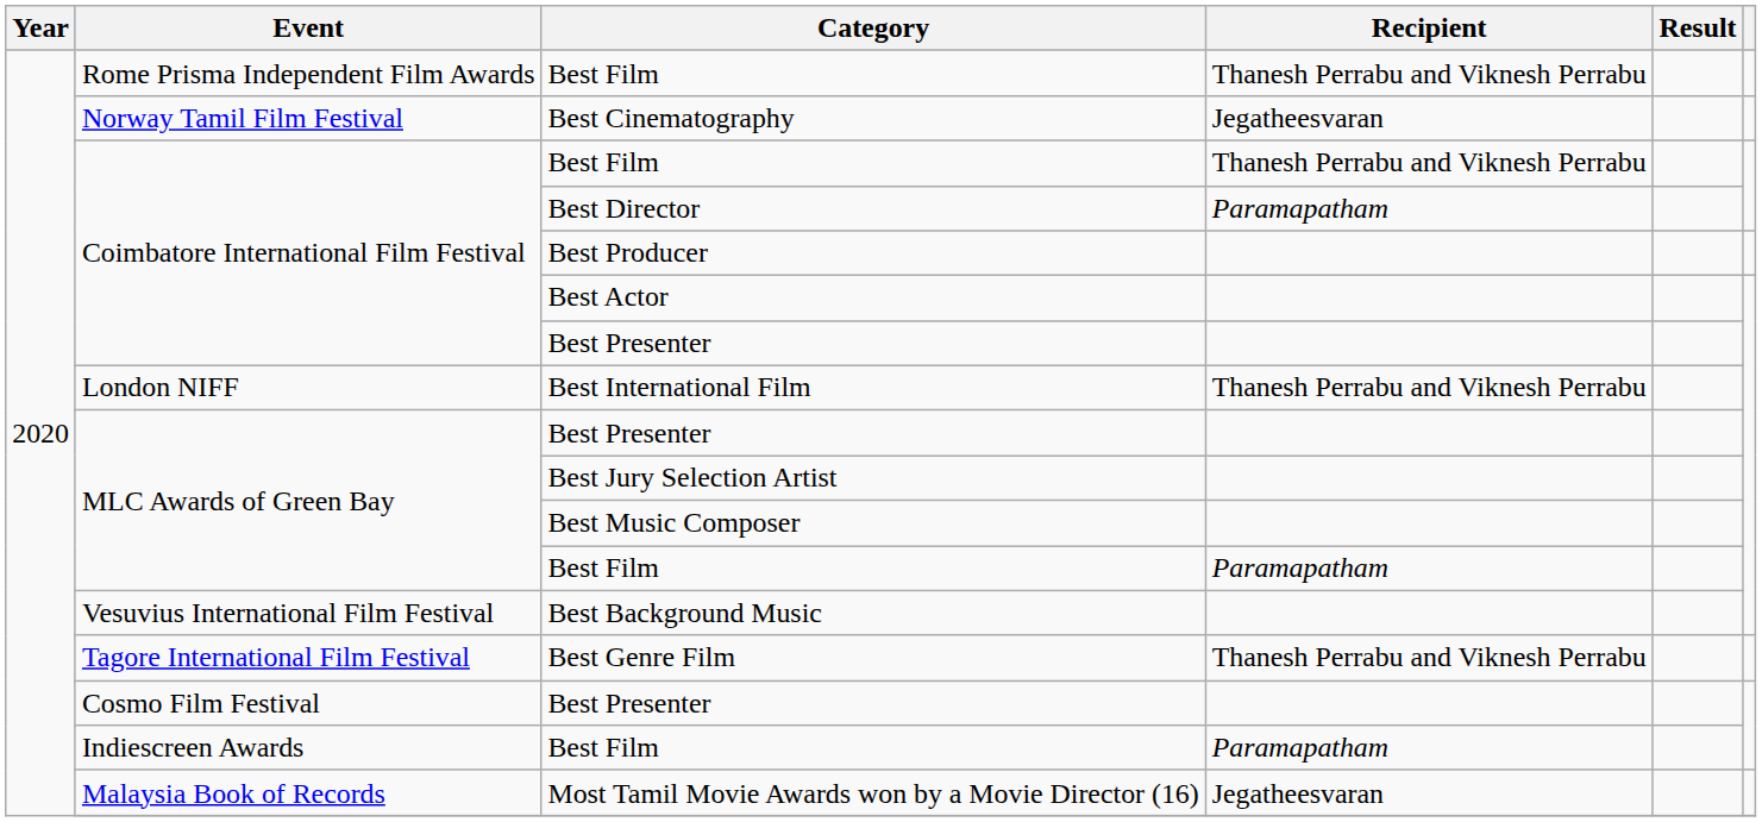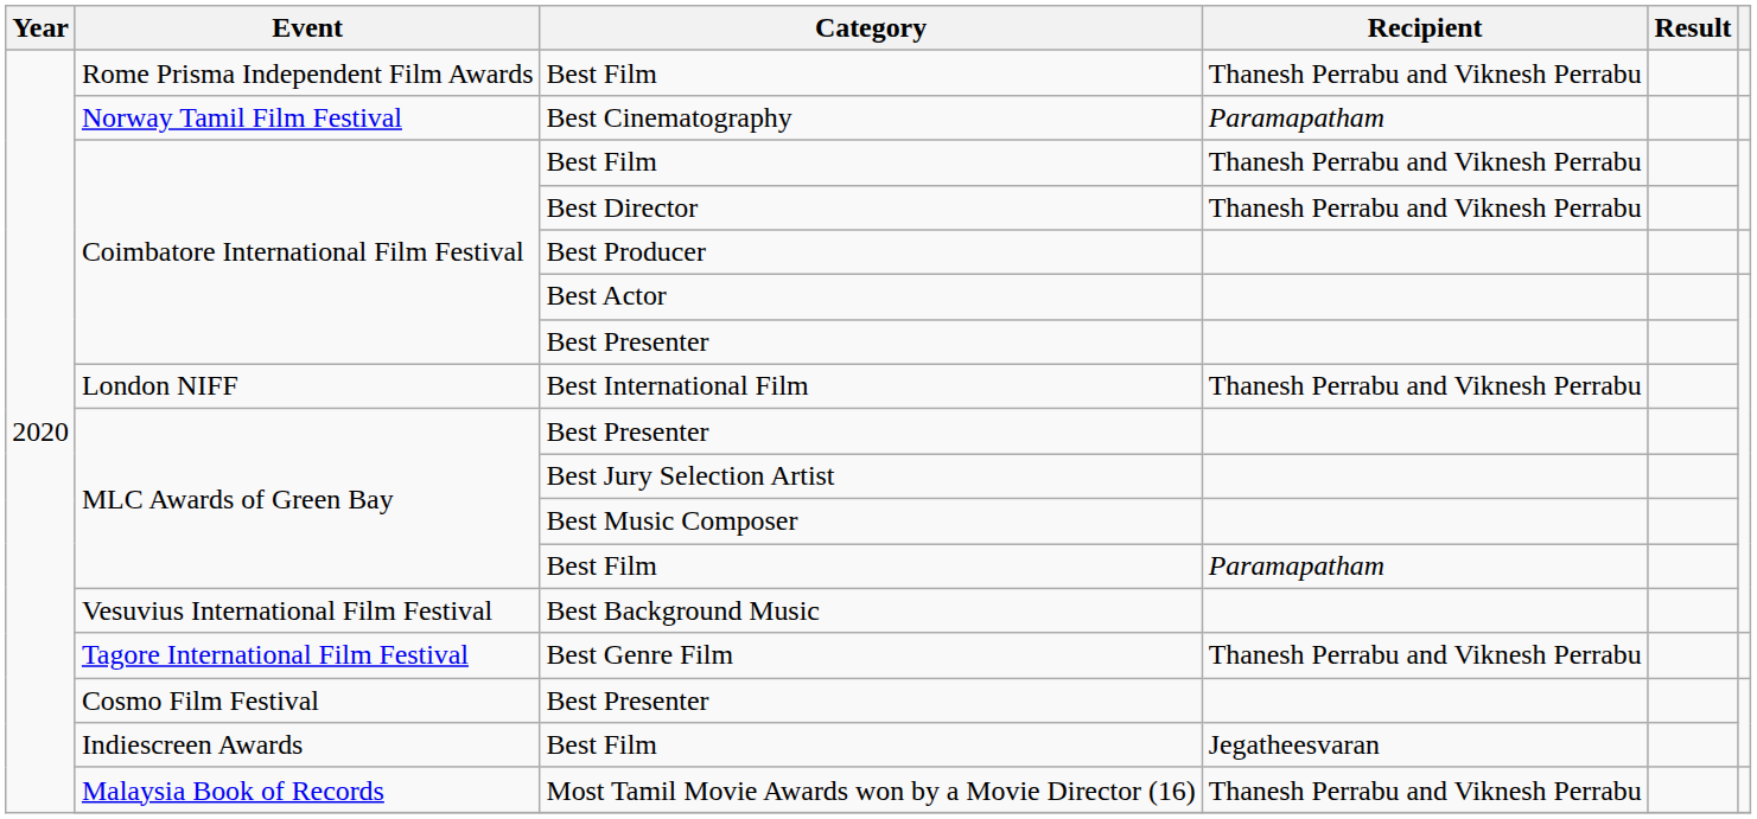Best Cinematography | Recipient: Jegatheesvaran -> Paramapatham
Best Director | Recipient: Paramapatham -> Thanesh Perrabu and Viknesh Perrabu
Indiescreen Awards / Best Film | Recipient: Paramapatham -> Jegatheesvaran
Most Tamil Movie Awards won by a Movie Director (16) | Recipient: Jegatheesvaran -> Thanesh Perrabu and Viknesh Perrabu
